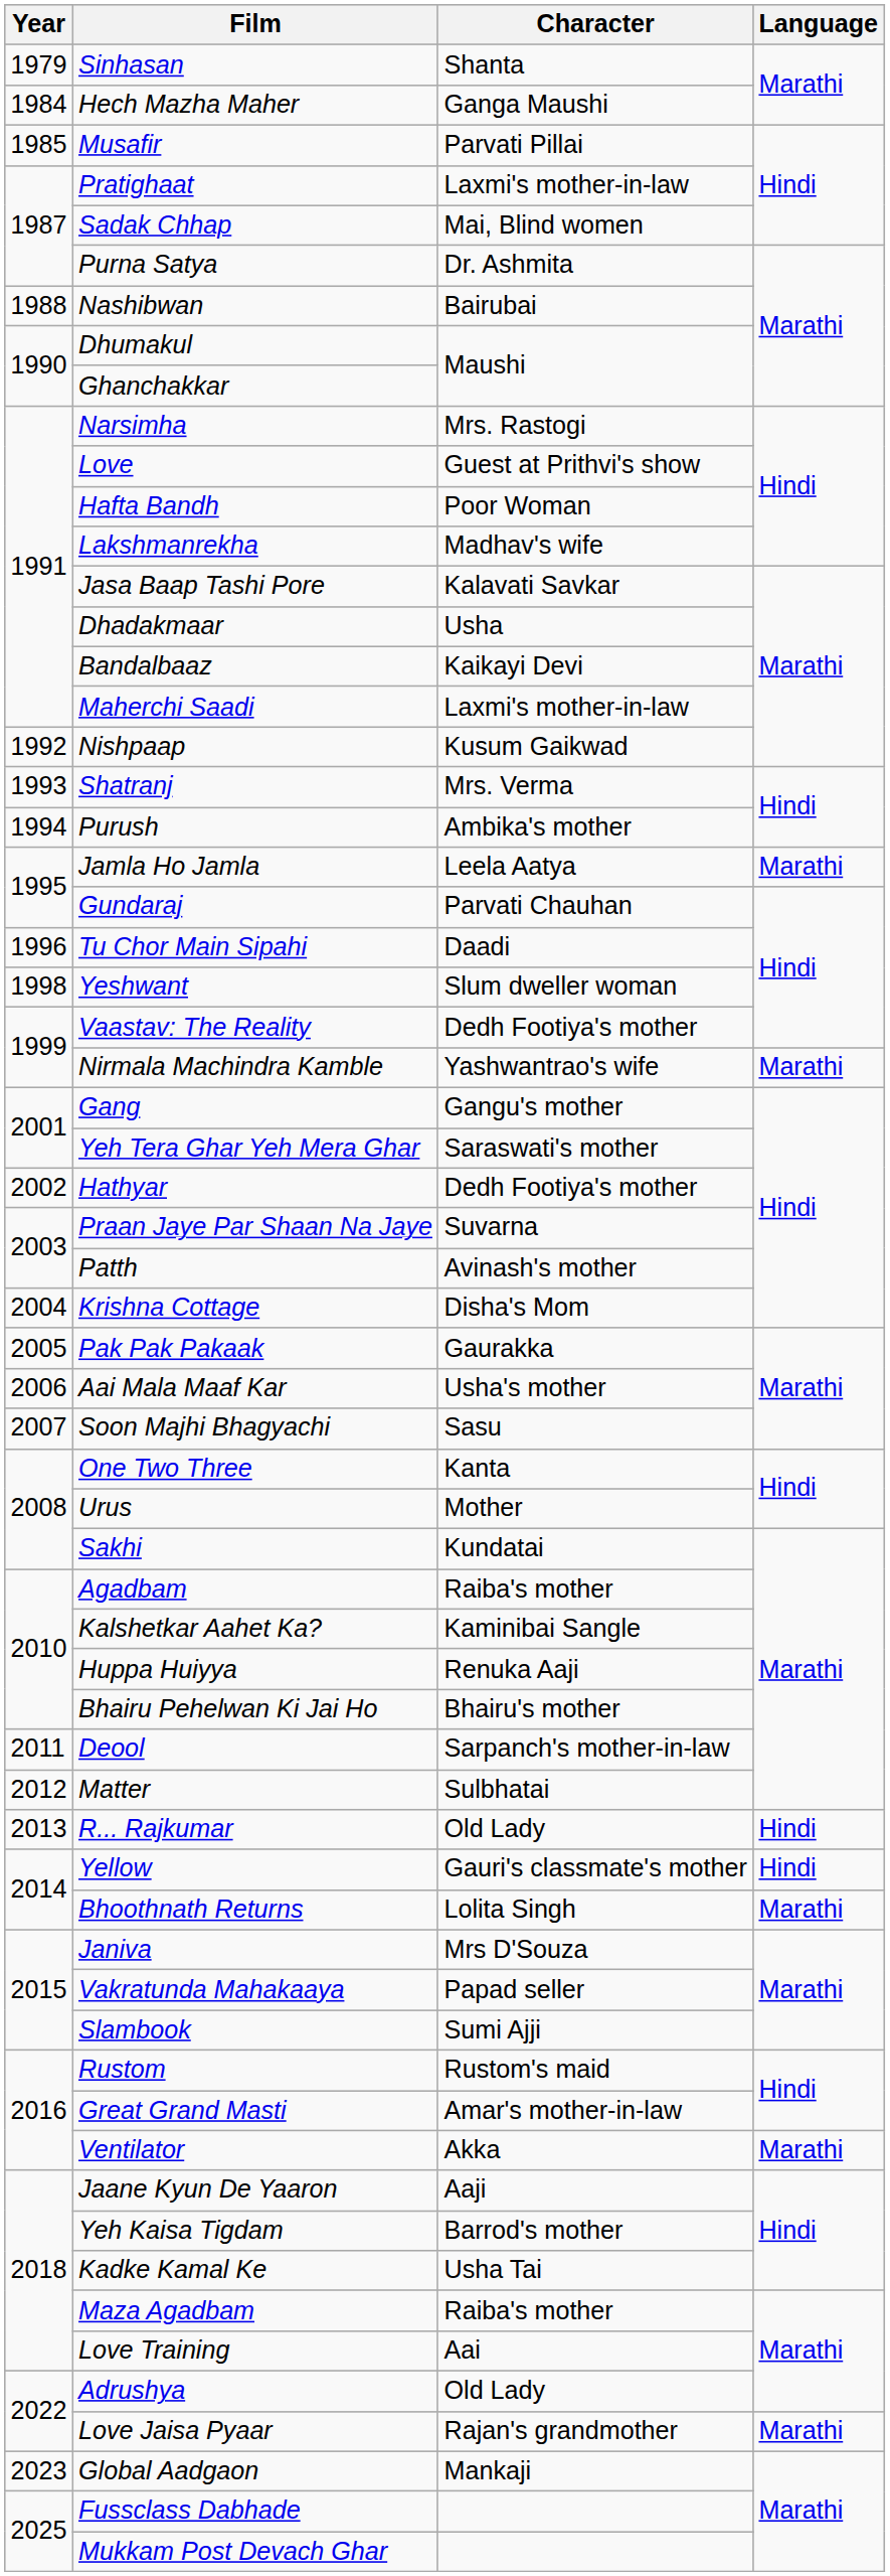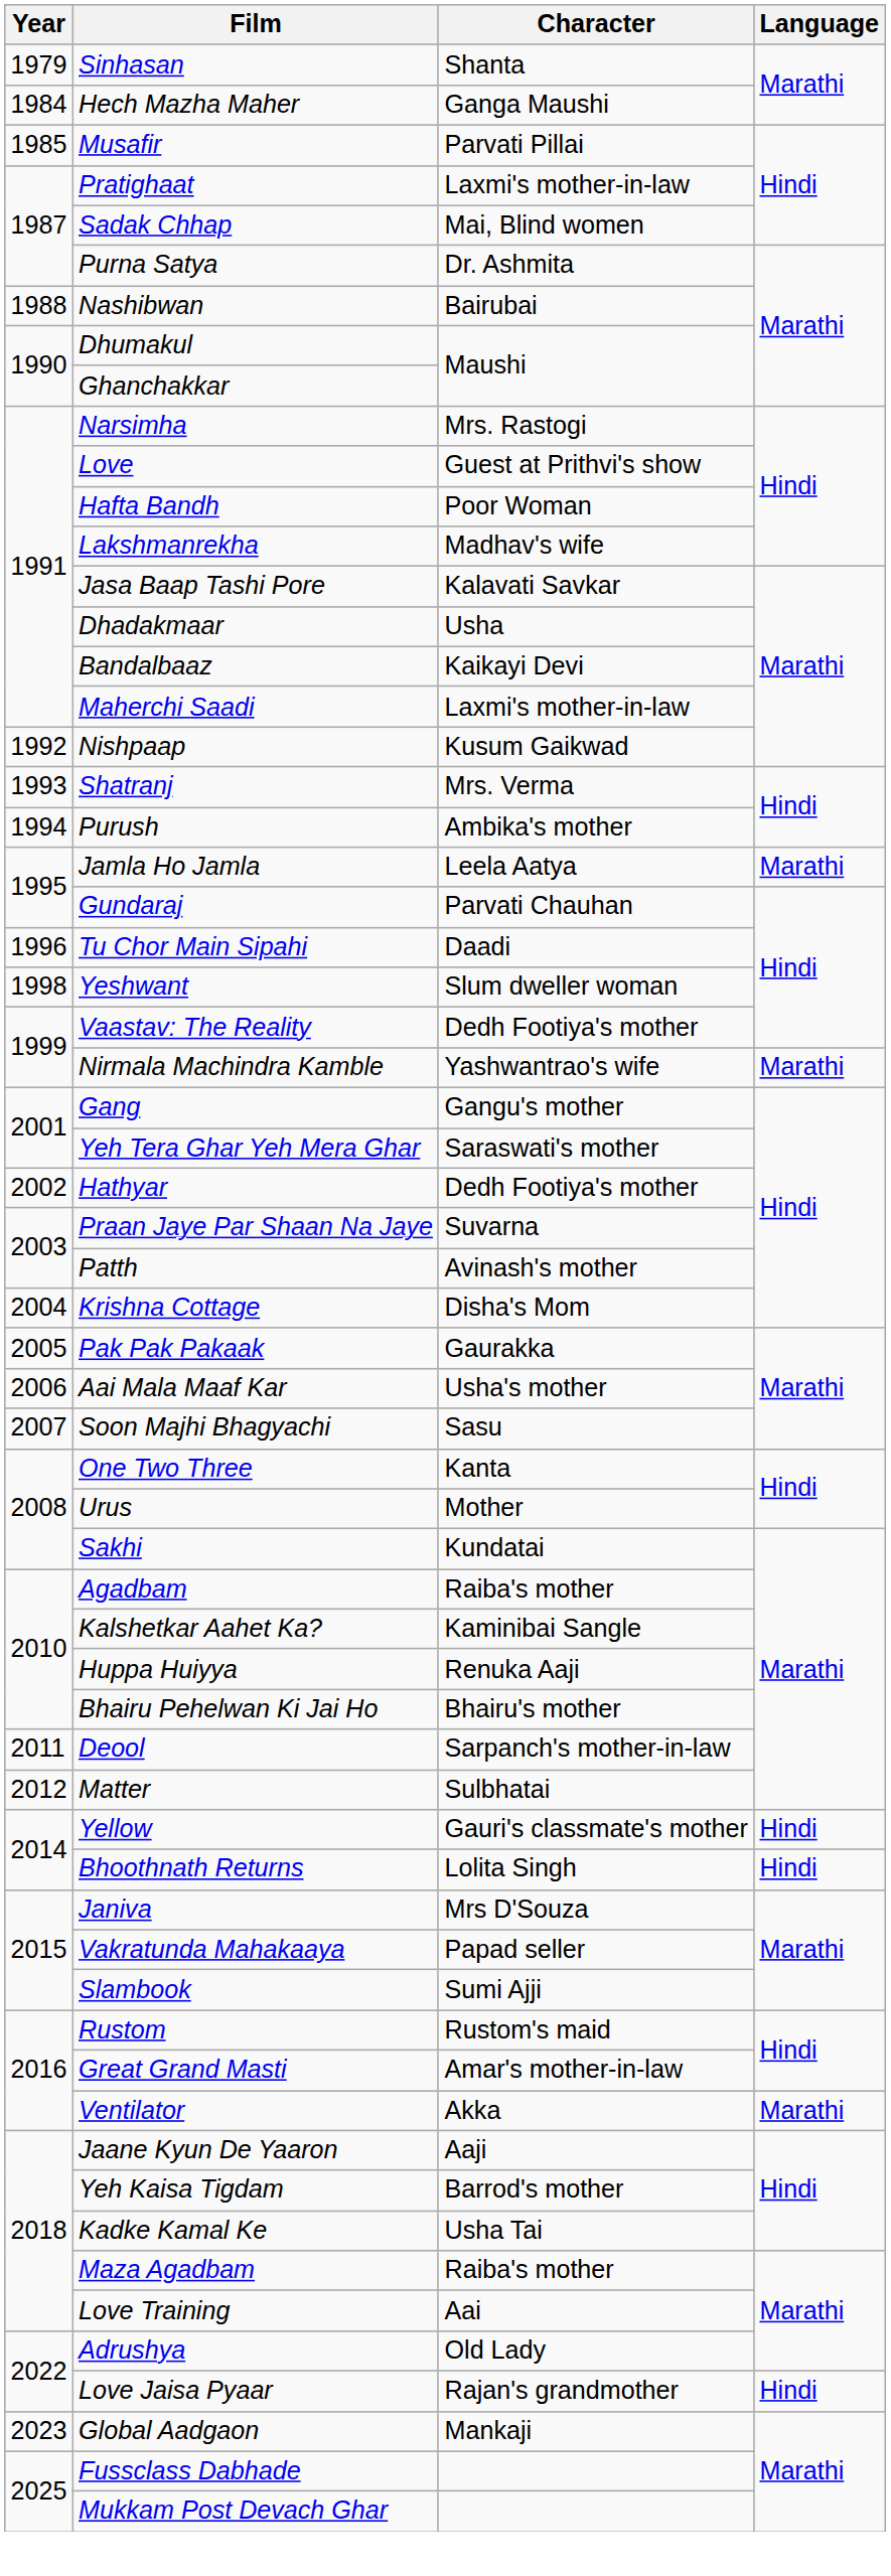- row: 2013 | R... Rajkumar | Old Lady | Hindi
Bhoothnath Returns | Language: Marathi -> Hindi
Love Jaisa Pyaar | Language: Marathi -> Hindi
